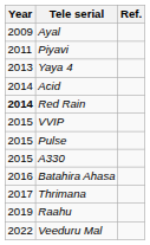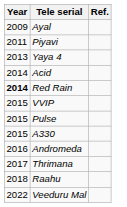+ row: 2016 | Andromeda
- row: 2016 | Batahira Ahasa
Raahu | Year: 2019 -> 2018
